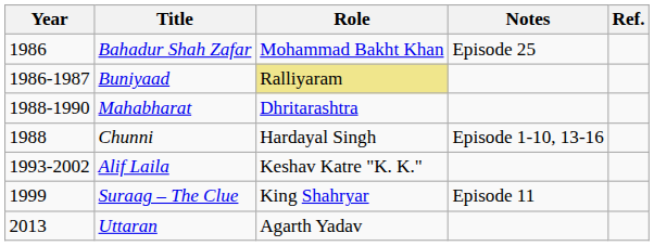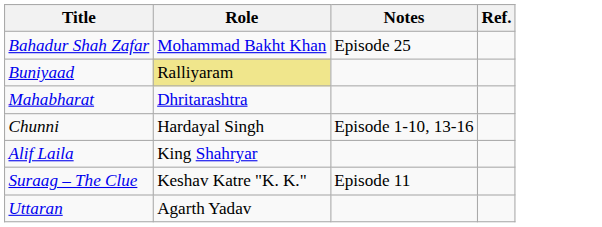- column: Year | 1986 | 1986-1987 | 1988-1990 | 1988 | 1993-2002 | 1999 | 2013
Alif Laila | Role: Keshav Katre "K. K." -> King Shahryar
Suraag – The Clue | Role: King Shahryar -> Keshav Katre "K. K."
